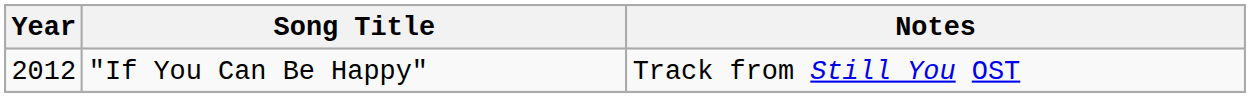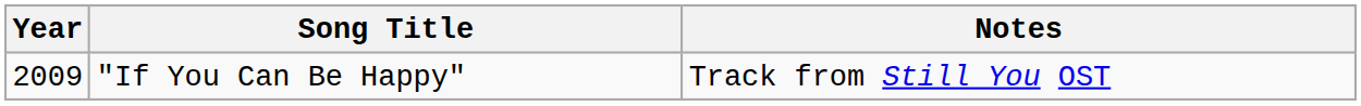"If You Can Be Happy" | Year: 2012 -> 2009
